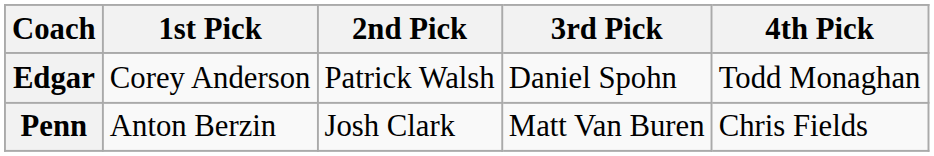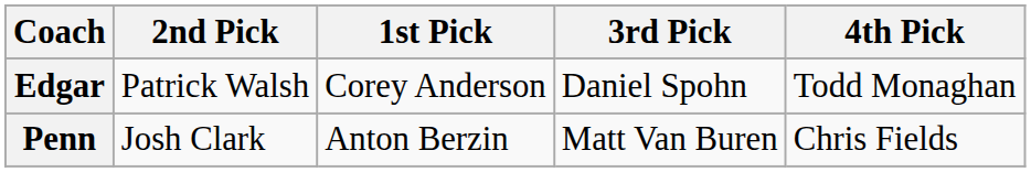columns swapped: 1st Pick <-> 2nd Pick
